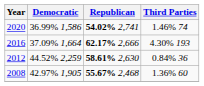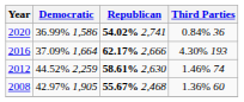2020 | Third Parties: 1.46% 74 -> 0.84% 36
2012 | Third Parties: 0.84% 36 -> 1.46% 74
